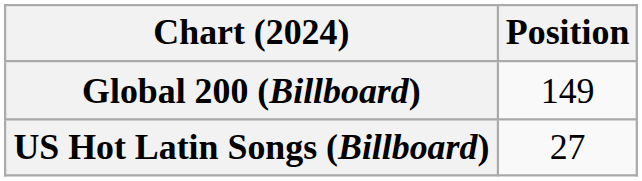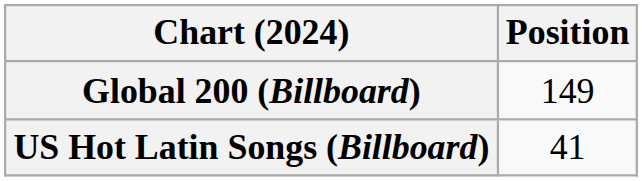US Hot Latin Songs (Billboard) | Position: 27 -> 41
